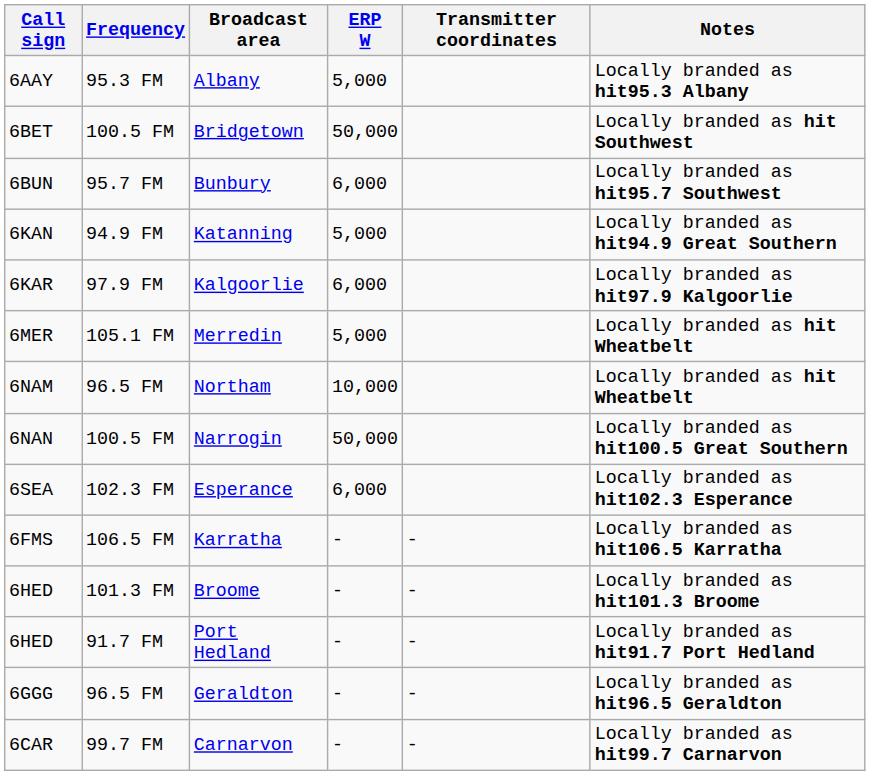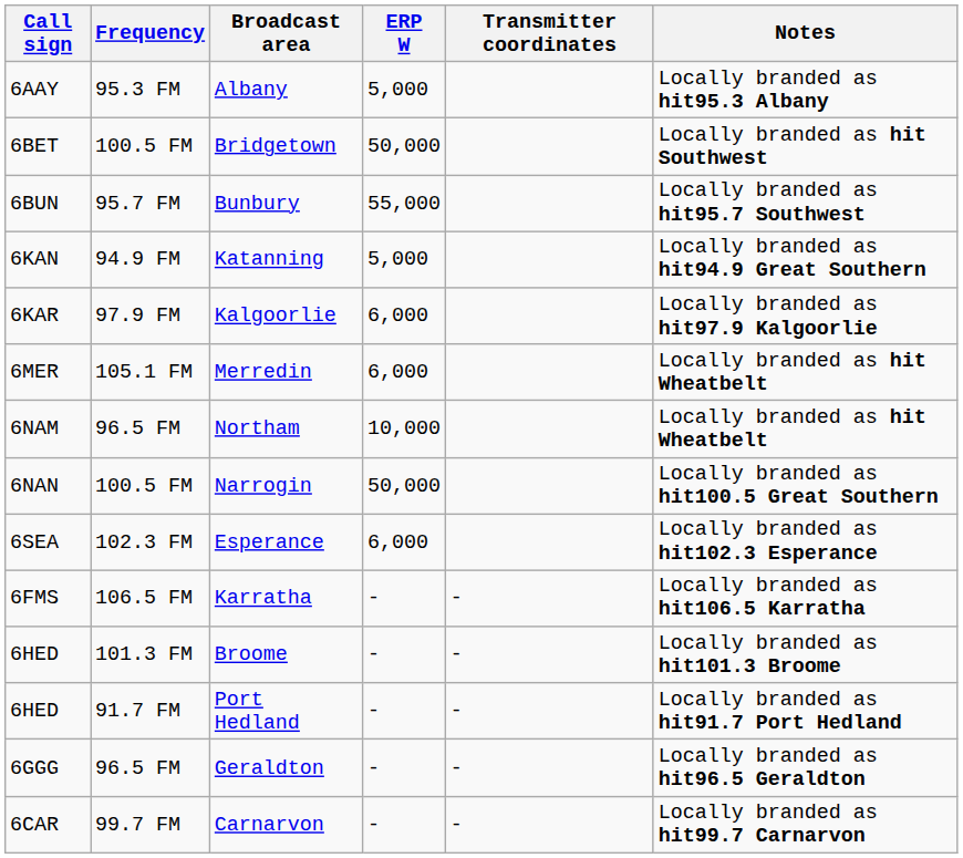Bunbury | ERP W: 6,000 -> 55,000
Merredin | ERP W: 5,000 -> 6,000
